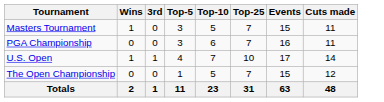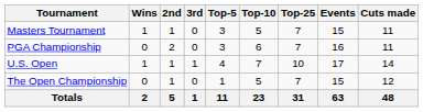+ column: 2nd | 1 | 2 | 1 | 1 | 5
